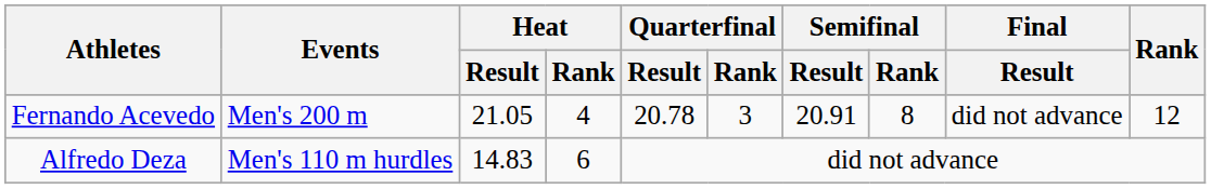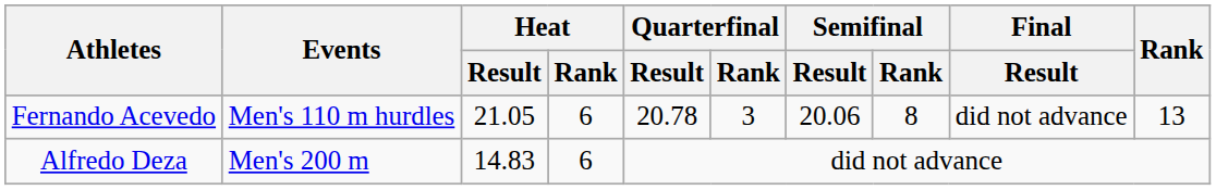Fernando Acevedo | Events: Men's 200 m -> Men's 110 m hurdles
Fernando Acevedo | Heat / Rank: 4 -> 6
Fernando Acevedo | Semifinal / Result: 20.91 -> 20.06
Fernando Acevedo | Rank: 12 -> 13
Alfredo Deza | Events: Men's 110 m hurdles -> Men's 200 m
